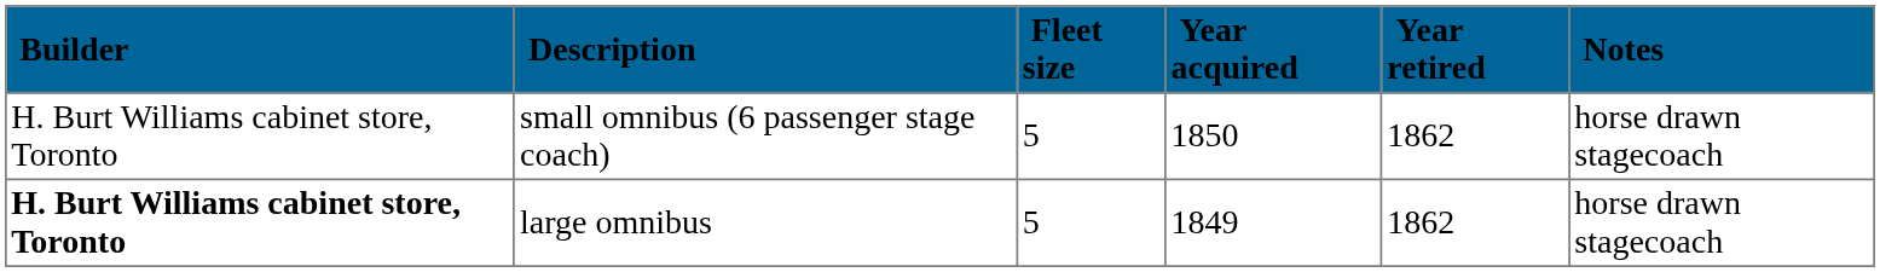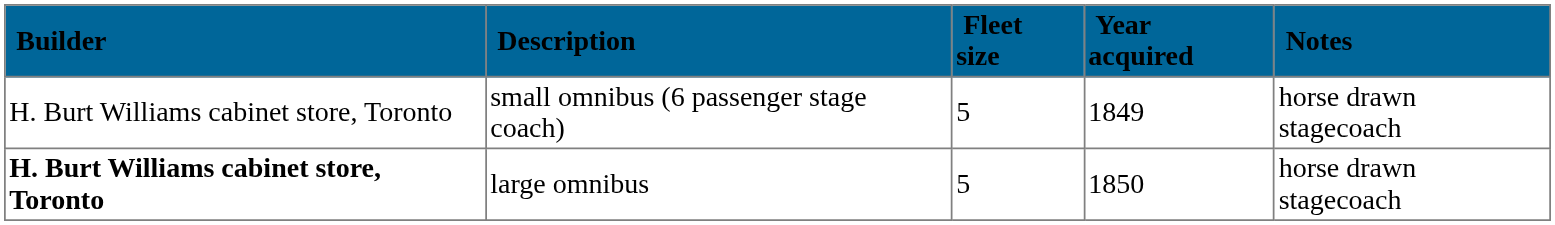- column: Year retired | 1862 | 1862
small omnibus (6 passenger stage coach) | Year acquired: 1850 -> 1849
large omnibus | Year acquired: 1849 -> 1850
